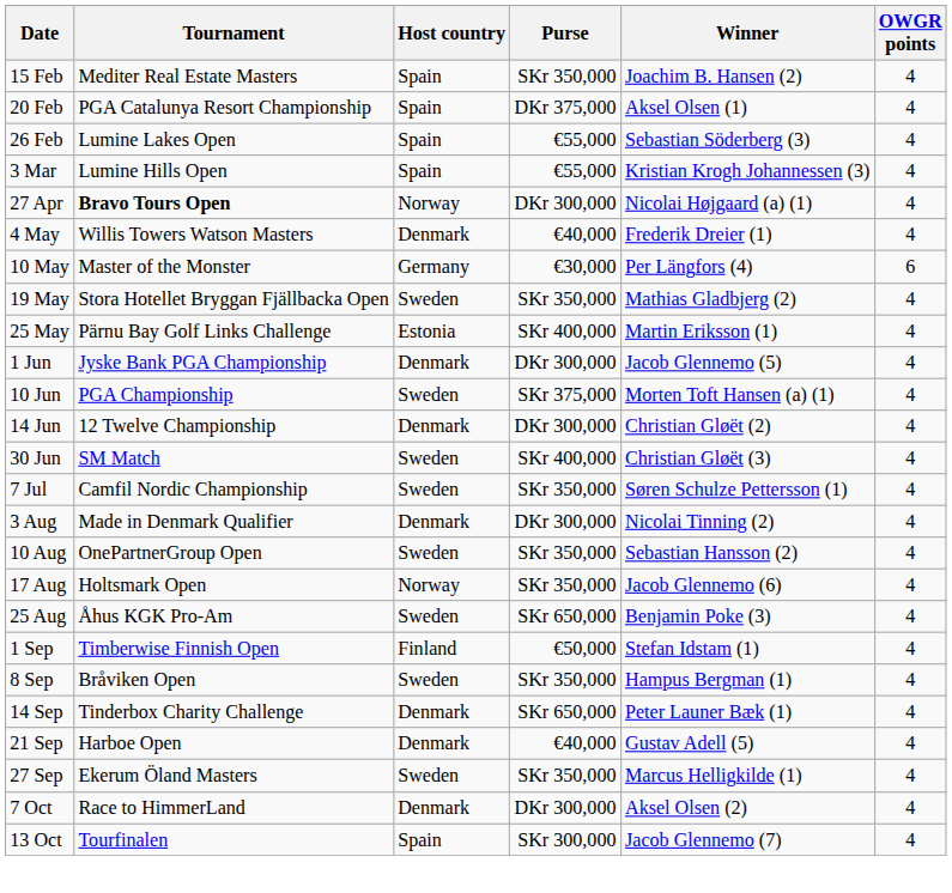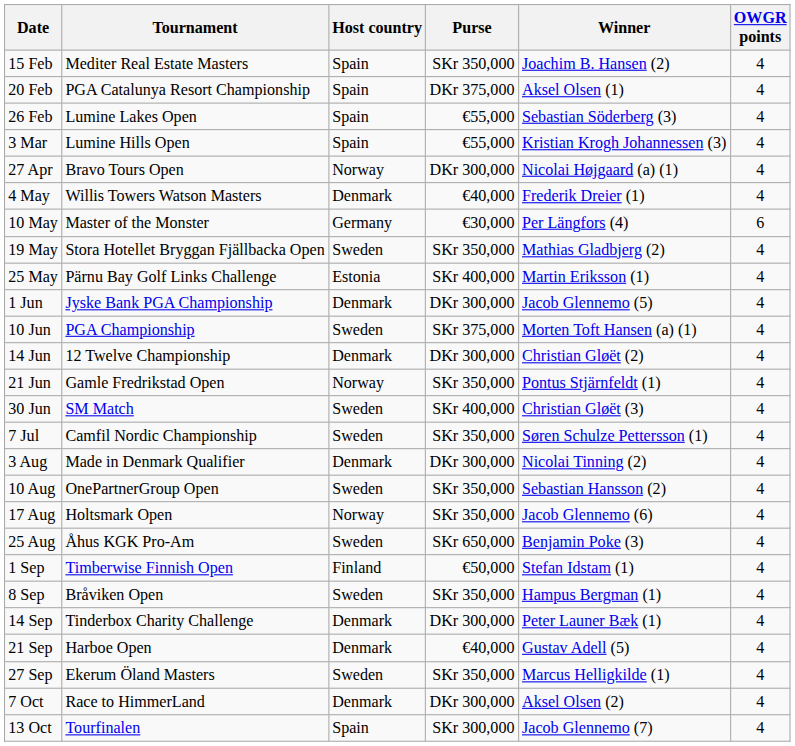27 Apr | Tournament: bold -> normal
+ row: 21 Jun | Gamle Fredrikstad Open | Norway | SKr 350,000 | Pontus Stjärnfeldt (1) | 4
14 Sep | Purse: SKr 650,000 -> DKr 300,000
